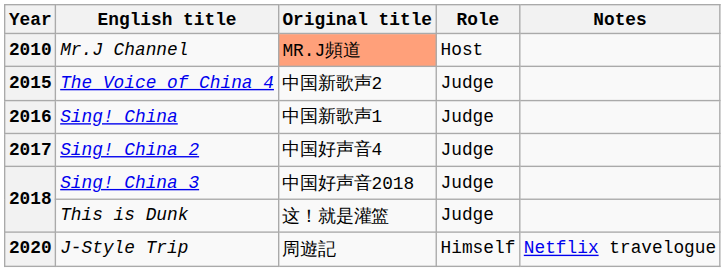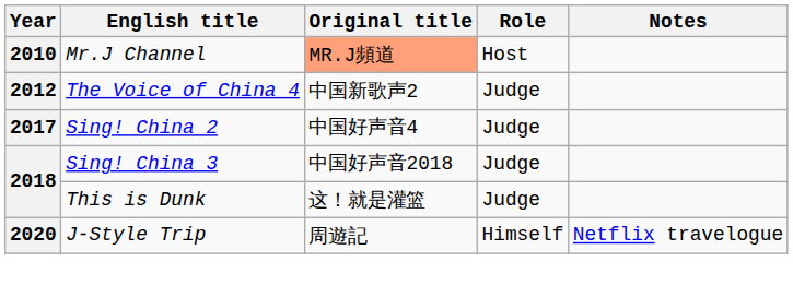The Voice of China 4 | Year: 2015 -> 2012
- row: 2016 | Sing! China | 中国新歌声1 | Judge
